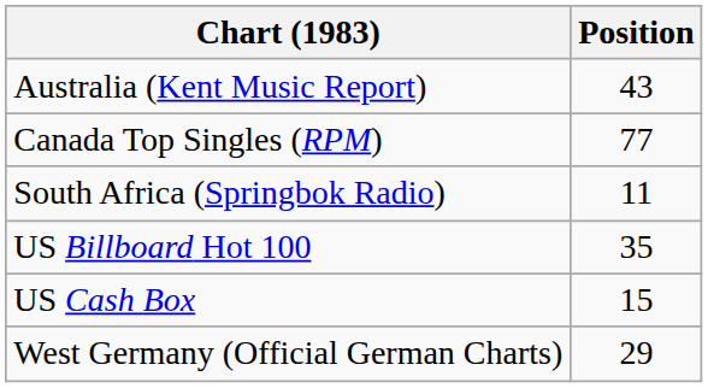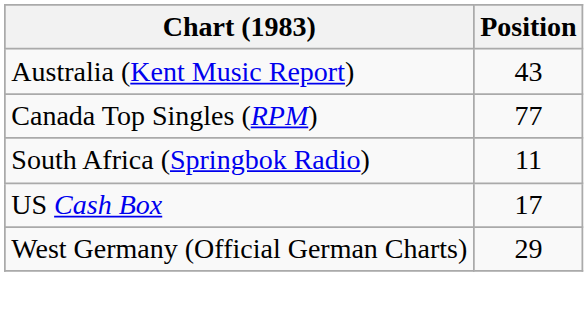- row: US Billboard Hot 100 | 35
US Cash Box | Position: 15 -> 17
